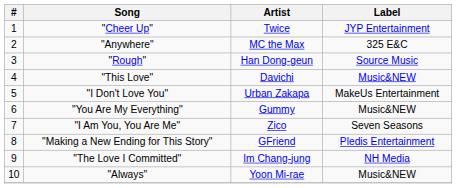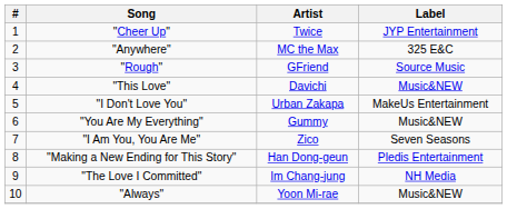"Rough" | Artist: Han Dong-geun -> GFriend
"Making a New Ending for This Story" | Artist: GFriend -> Han Dong-geun
